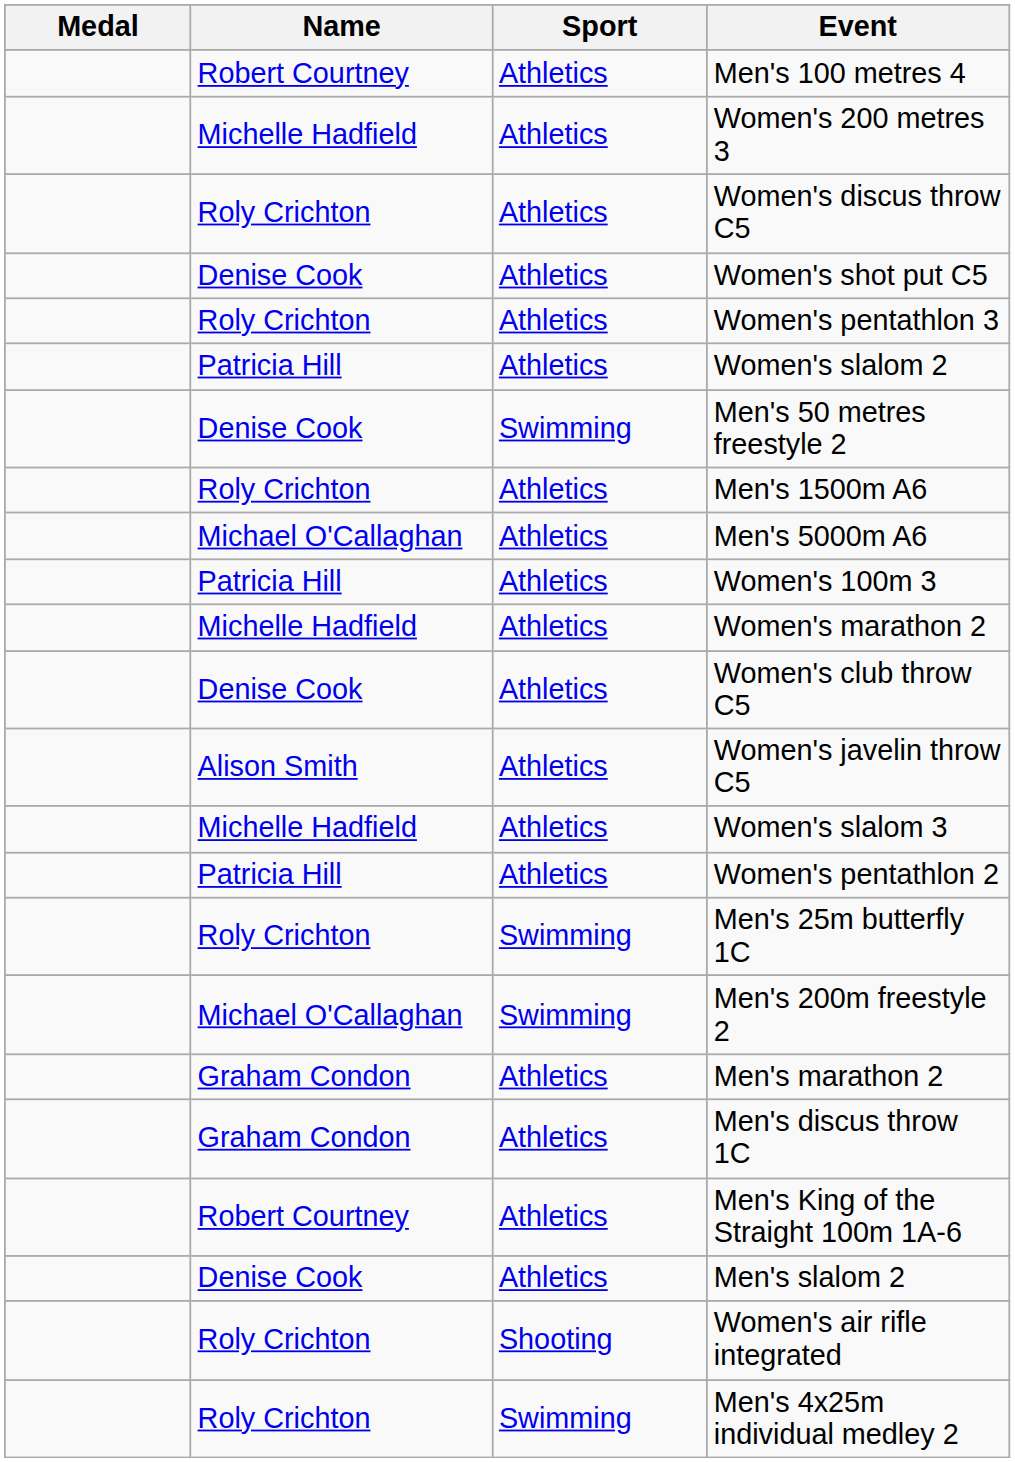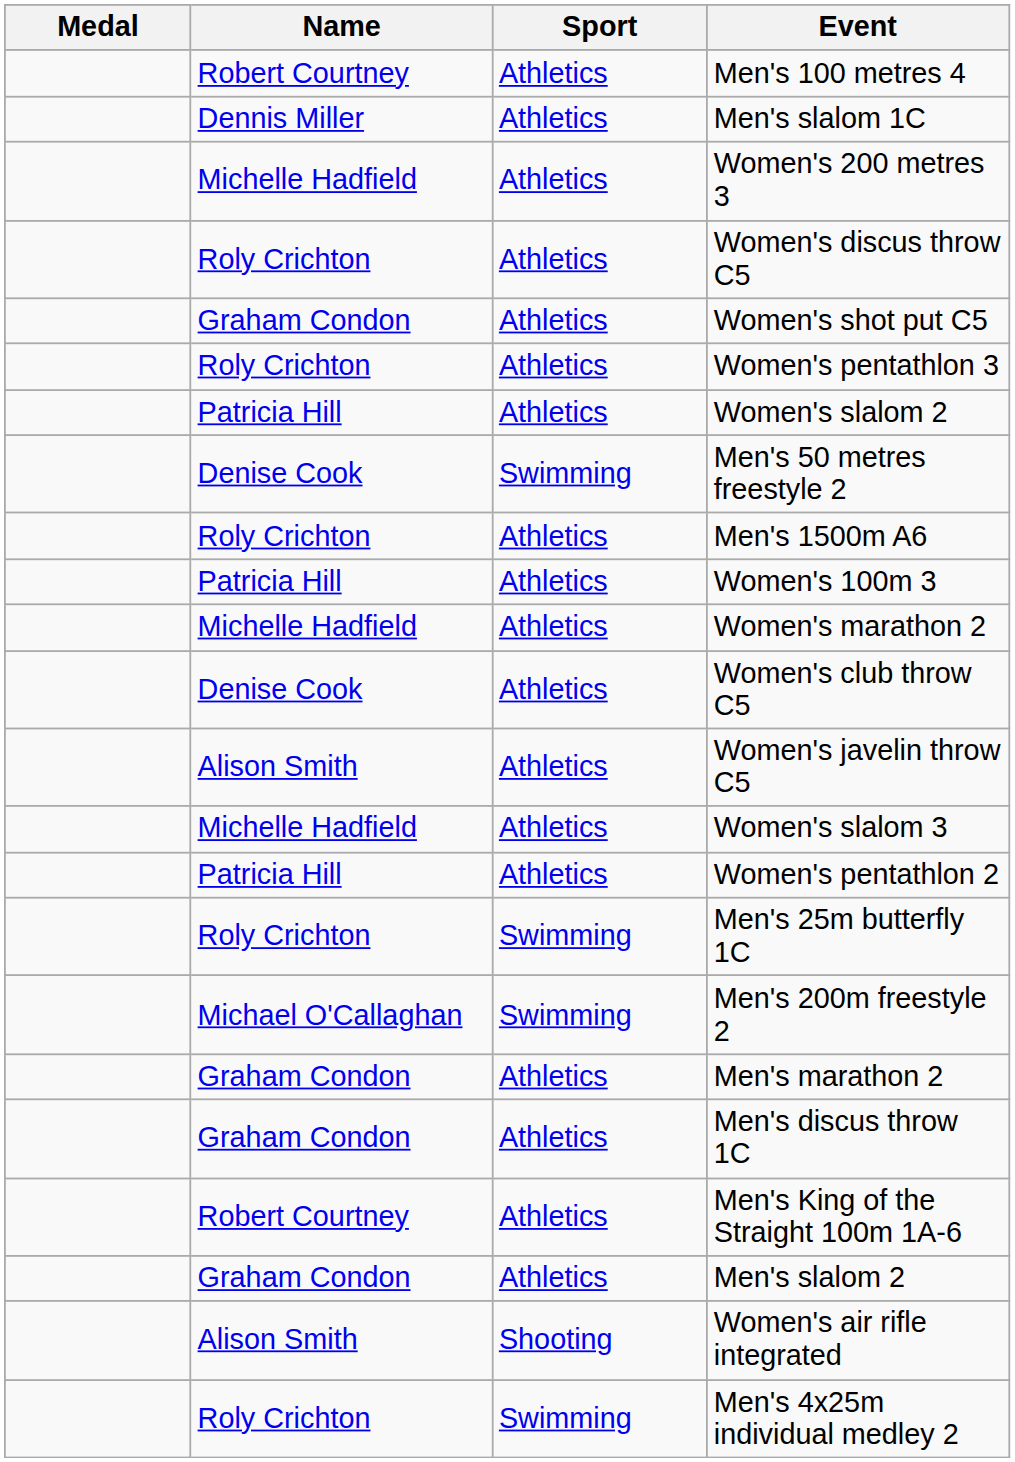+ row: Dennis Miller | Athletics | Men's slalom 1C
Women's shot put C5 | Name: Denise Cook -> Graham Condon
- row: Michael O'Callaghan | Athletics | Men's 5000m A6
Men's slalom 2 | Name: Denise Cook -> Graham Condon
Women's air rifle integrated | Name: Roly Crichton -> Alison Smith
